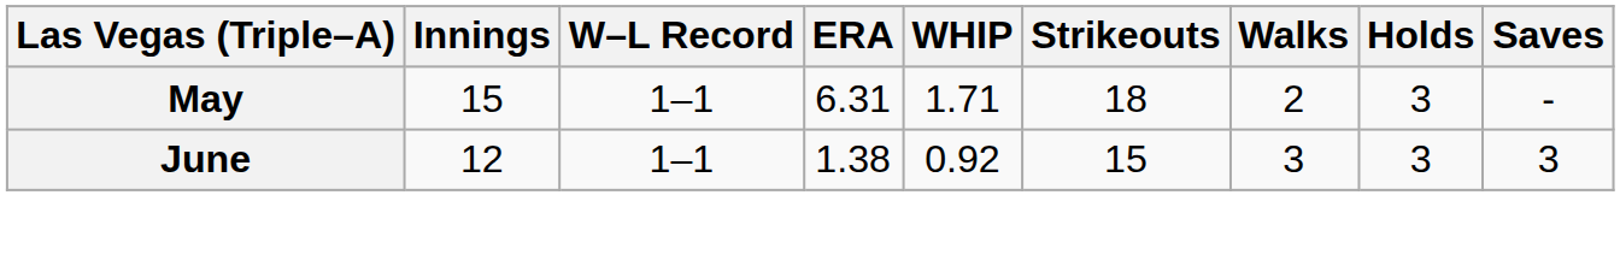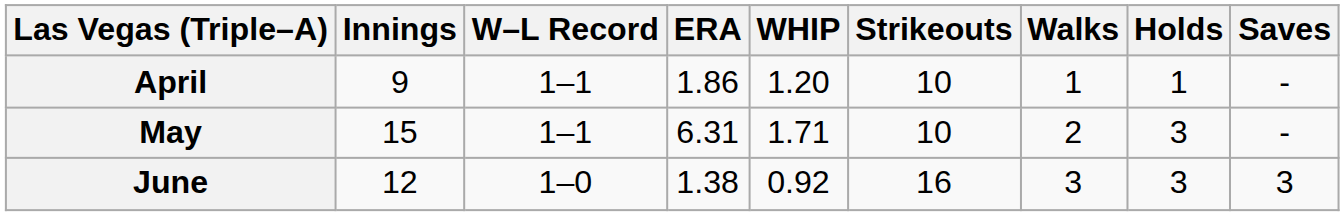+ row: April | 9 | 1–1 | 1.86 | 1.20 | 10 | 1 | 1 | -
May | Strikeouts: 18 -> 10
June | W–L Record: 1–1 -> 1–0
June | Strikeouts: 15 -> 16
